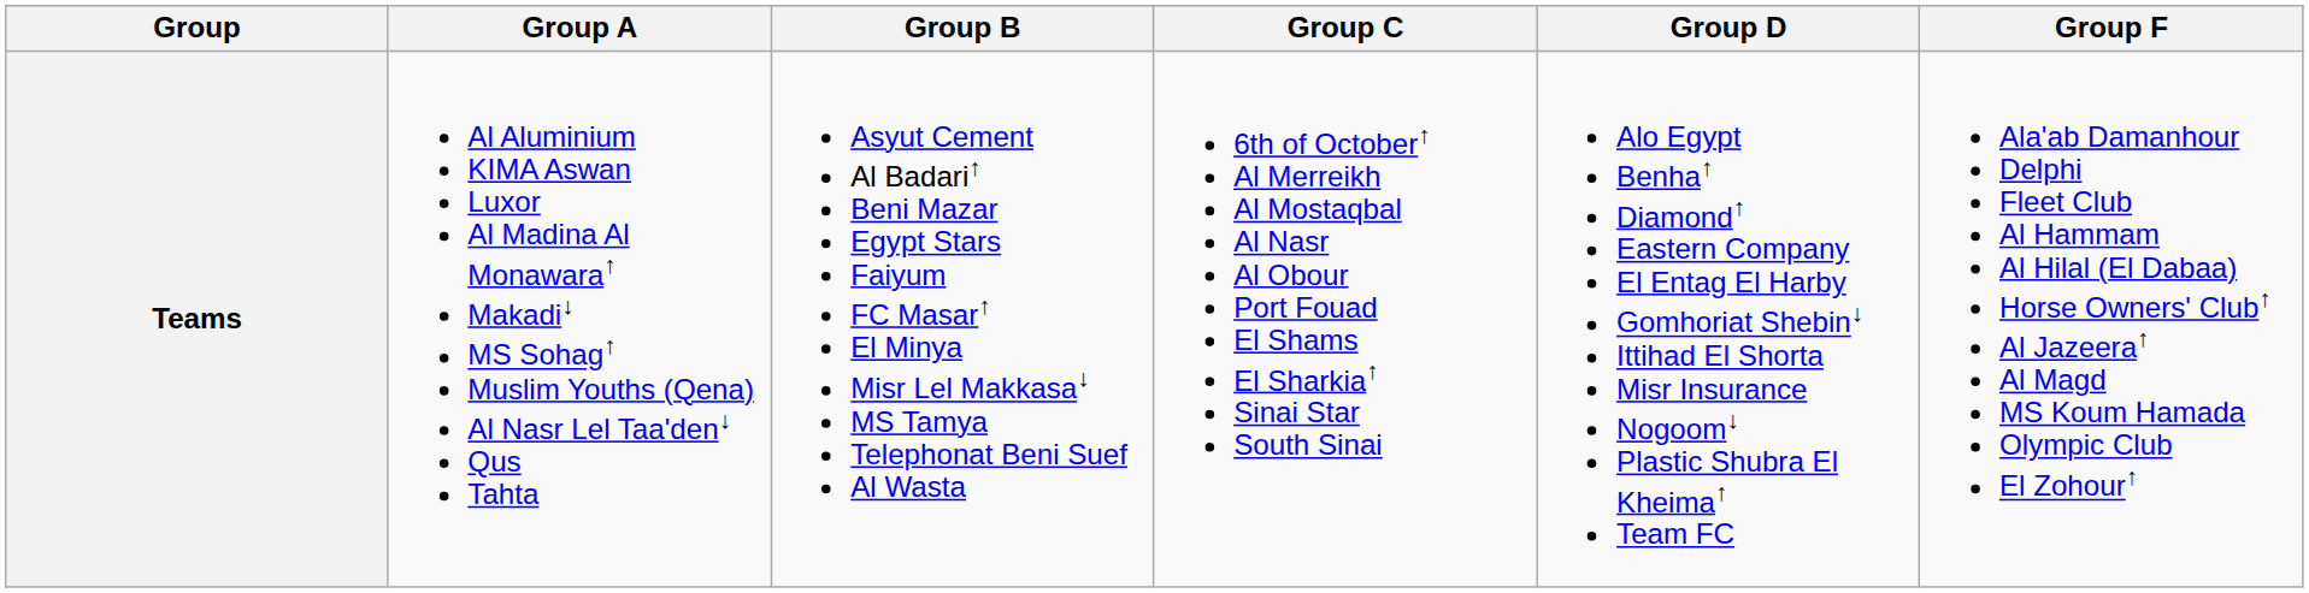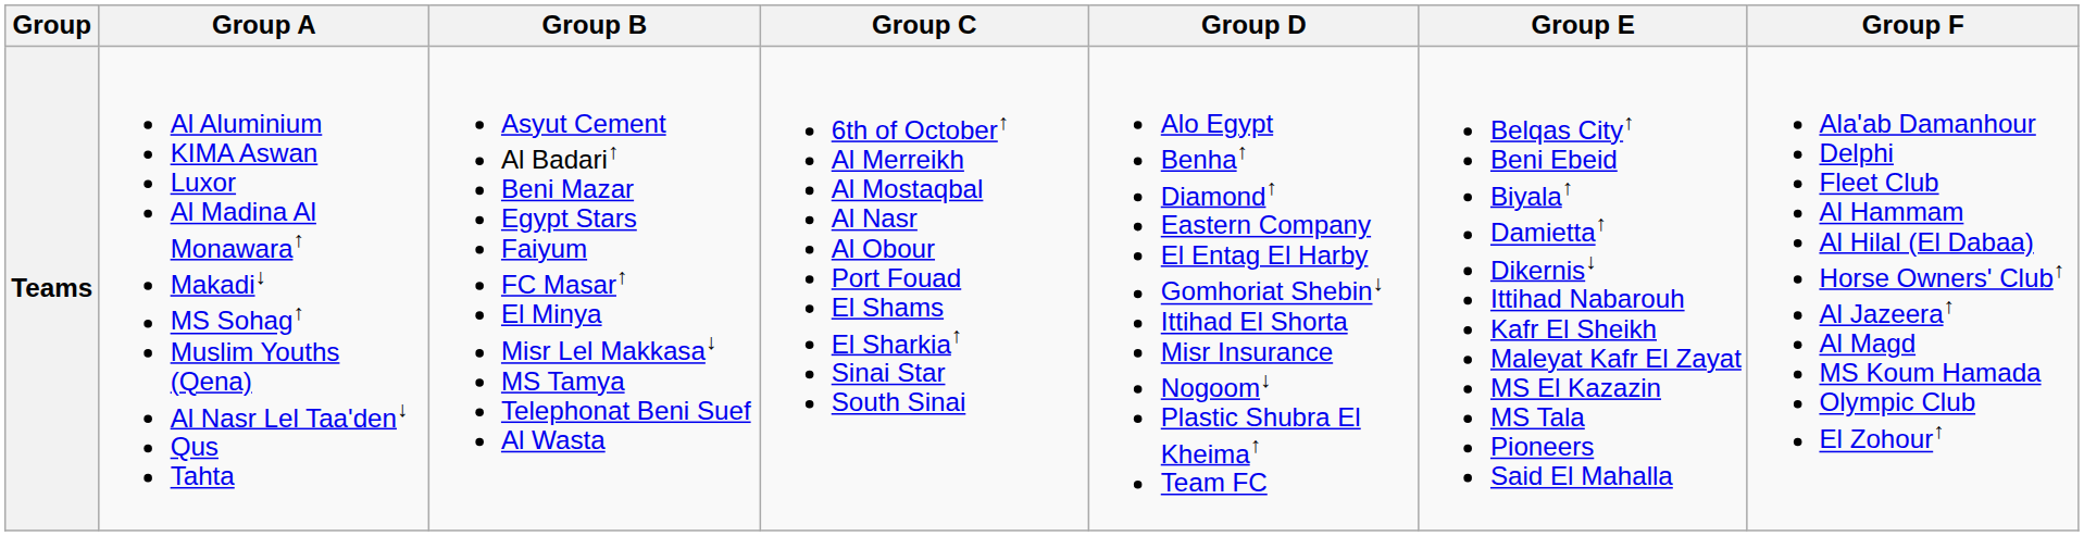+ column: Group E | Belqas City↑ Beni Ebeid Biyala↑ Damietta↑ Dikernis↓ Ittihad Nabarouh Kafr El Sheikh Maleyat Kafr El Zayat MS El Kazazin MS Tala Pioneers Said El Mahalla
